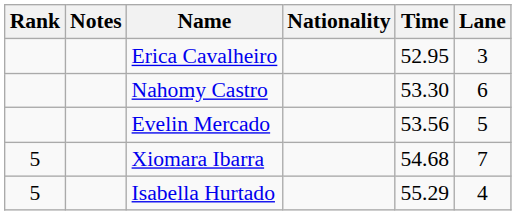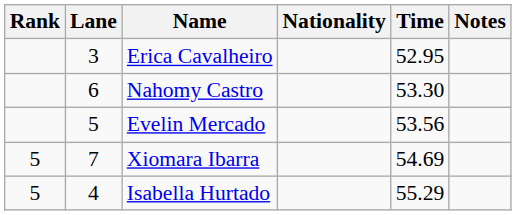columns swapped: Lane <-> Notes
Xiomara Ibarra | Time: 54.68 -> 54.69
